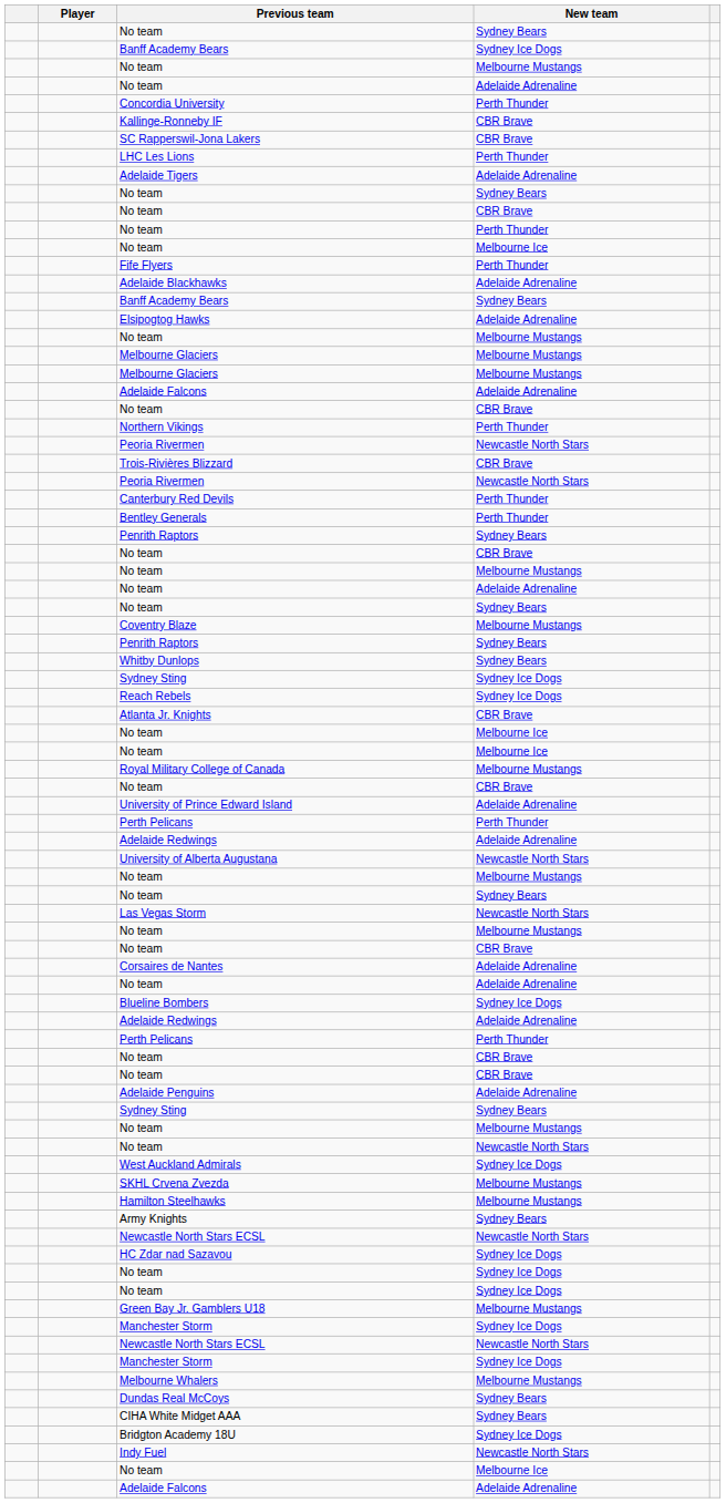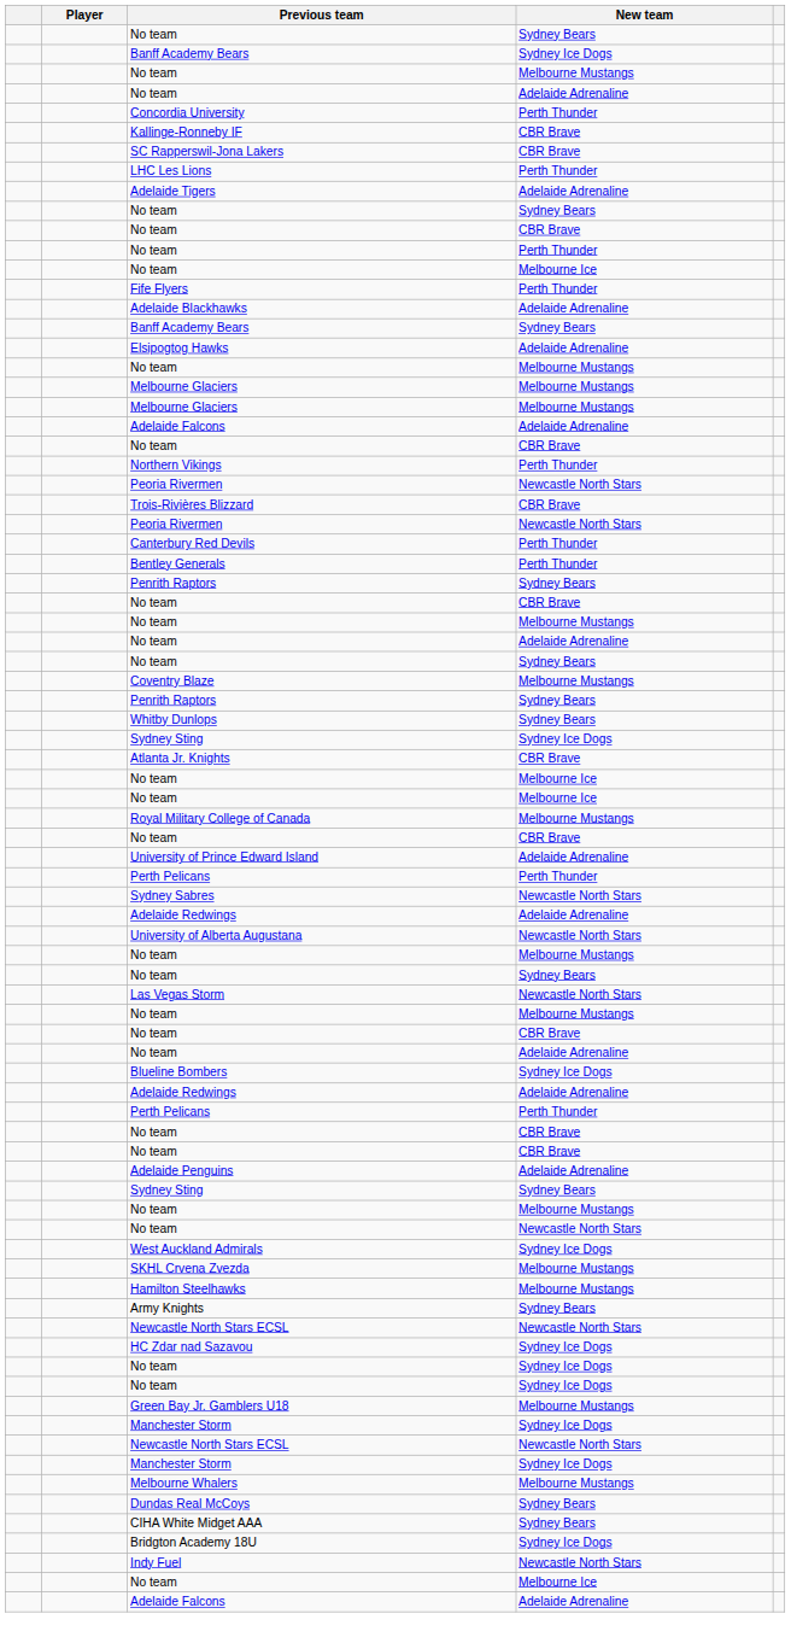- row: Reach Rebels | Sydney Ice Dogs
+ row: Sydney Sabres | Newcastle North Stars
- row: Corsaires de Nantes | Adelaide Adrenaline
